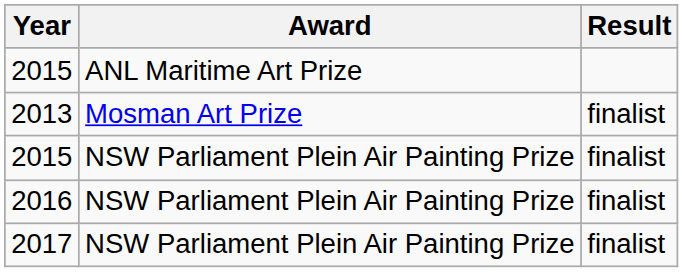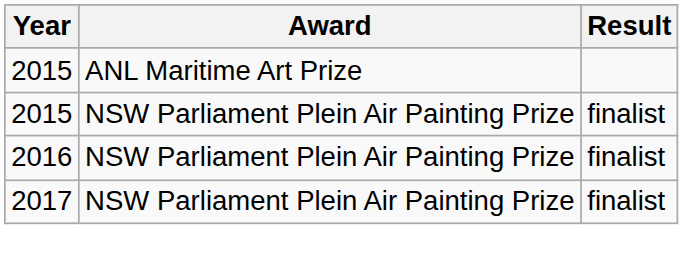- row: 2013 | Mosman Art Prize | finalist
